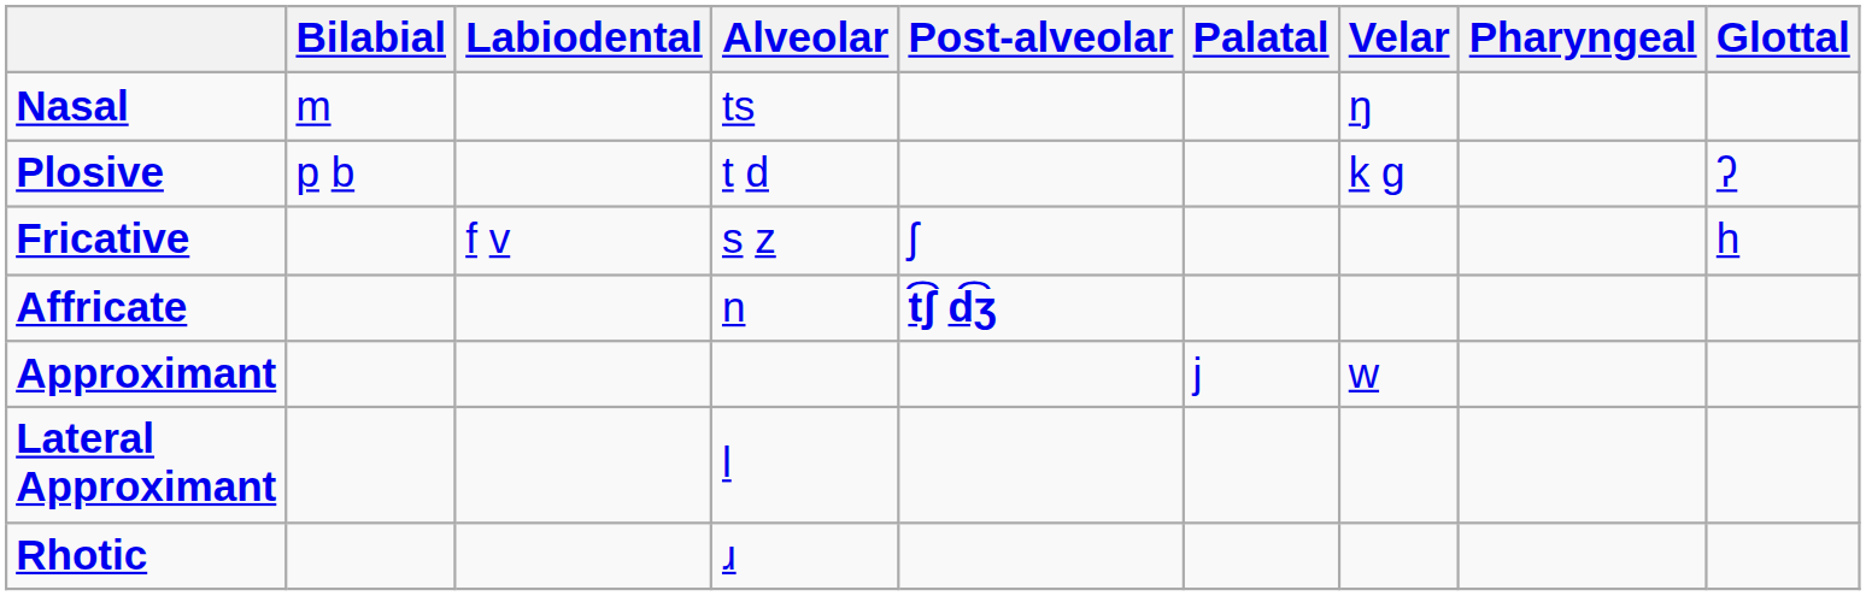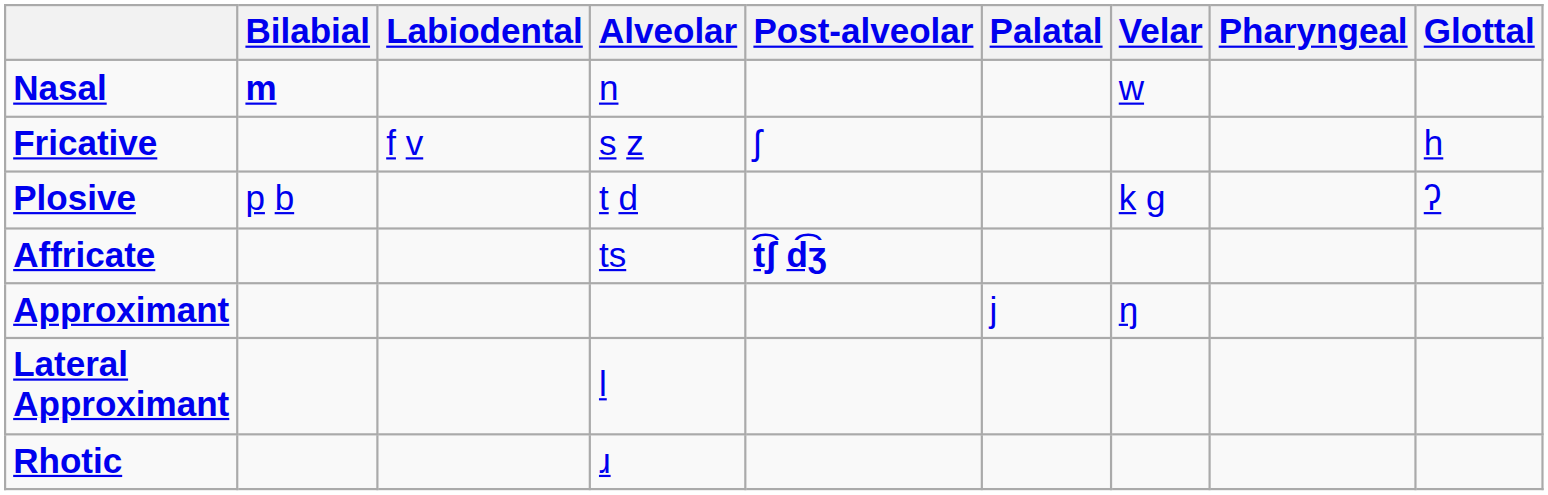Nasal | Bilabial: normal -> bold
Nasal | Alveolar: ts -> n
Nasal | Velar: ŋ -> w
rows swapped: Plosive <-> Fricative
Affricate | Alveolar: n -> ts
Approximant | Velar: w -> ŋ
